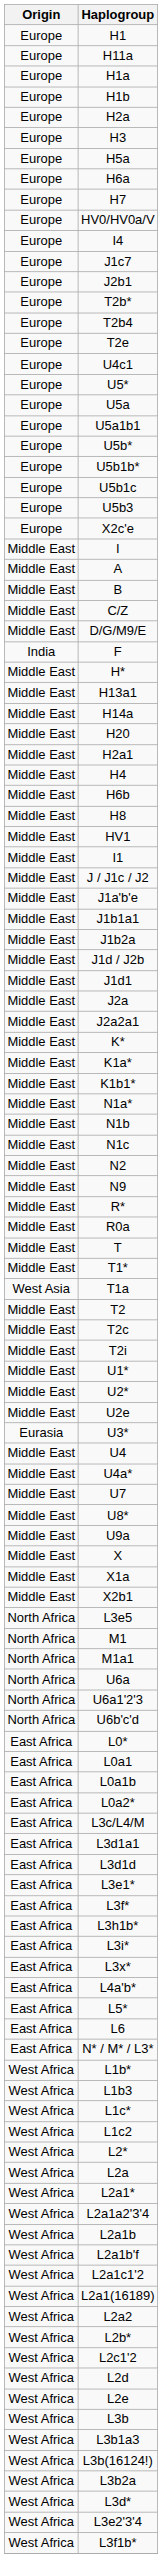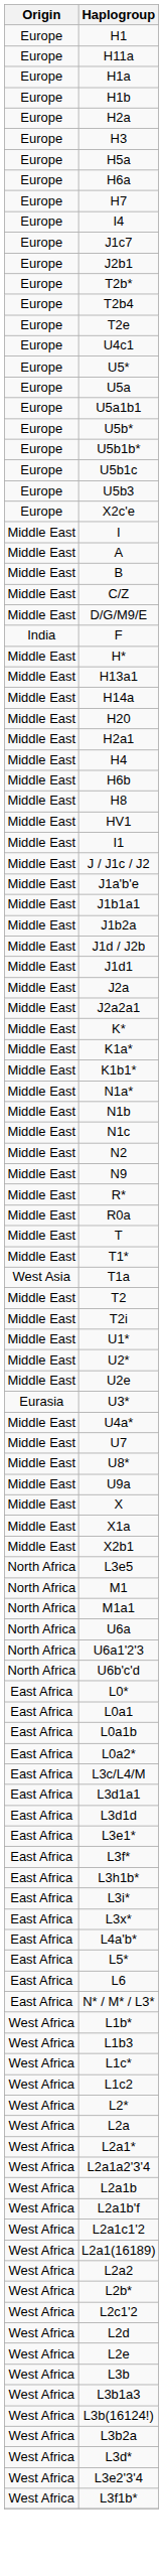- row: Europe | HV0/HV0a/V
- row: Middle East | T2c
- row: Middle East | U4
